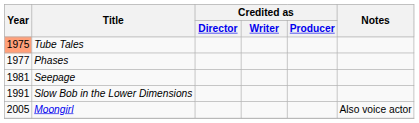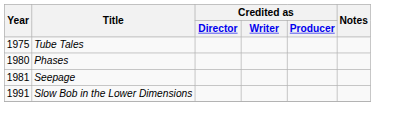Tube Tales | Year: lightsalmon background -> no background
Phases | Year: 1977 -> 1980
- row: 2005 | Moongirl | Also voice actor
